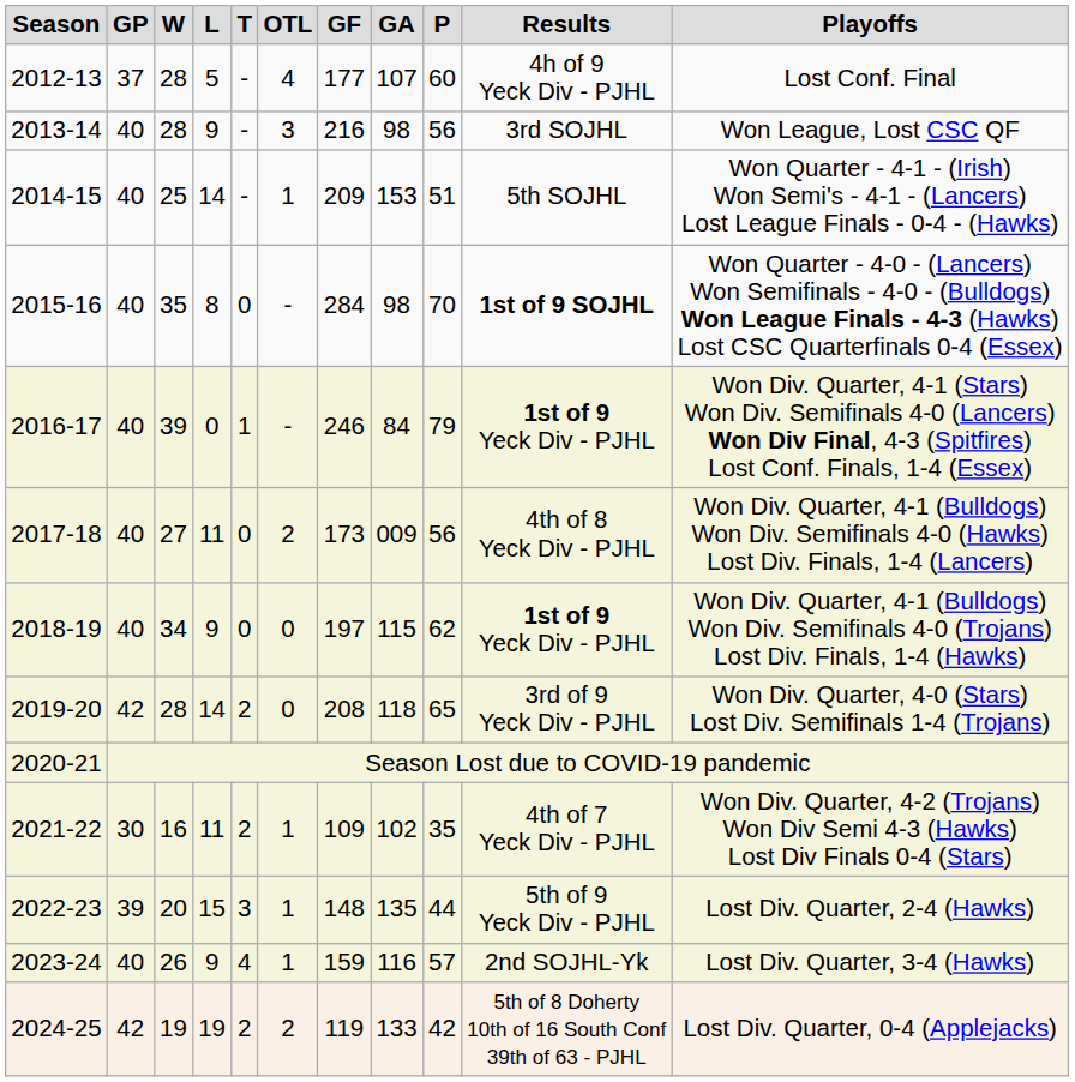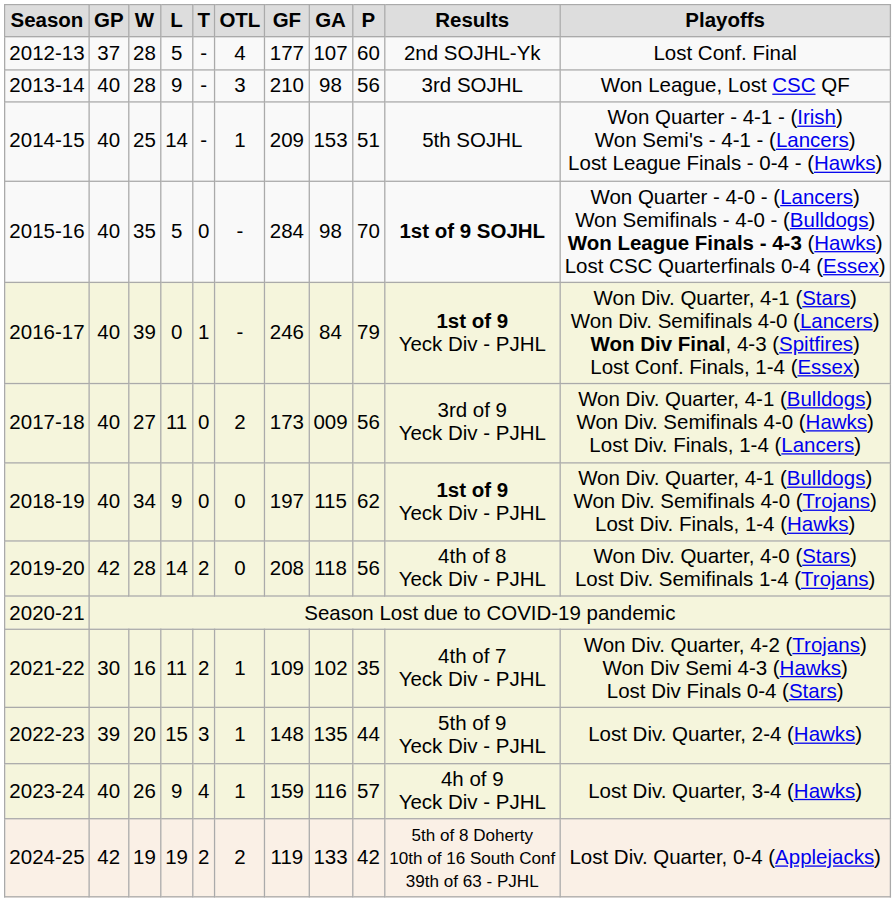2012-13 | Results: 4h of 9 Yeck Div - PJHL -> 2nd SOJHL-Yk
2013-14 | GF: 216 -> 210
2015-16 | L: 8 -> 5
2017-18 | Results: 4th of 8 Yeck Div - PJHL -> 3rd of 9 Yeck Div - PJHL
2019-20 | P: 65 -> 56
2019-20 | Results: 3rd of 9 Yeck Div - PJHL -> 4th of 8 Yeck Div - PJHL
2023-24 | Results: 2nd SOJHL-Yk -> 4h of 9 Yeck Div - PJHL
